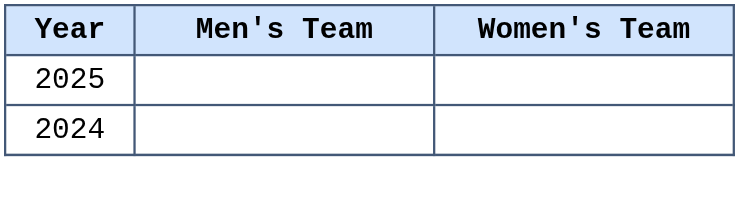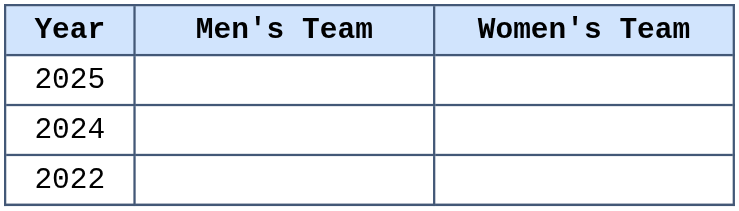+ row: 2022
